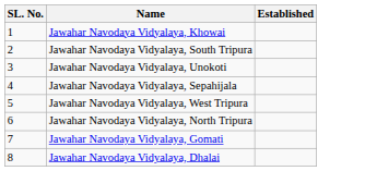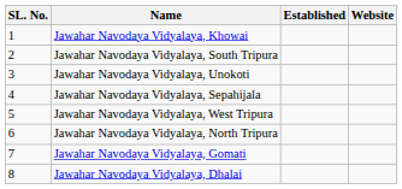+ column: Website
